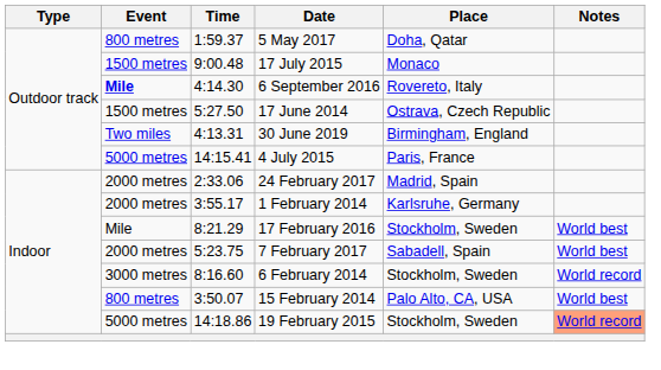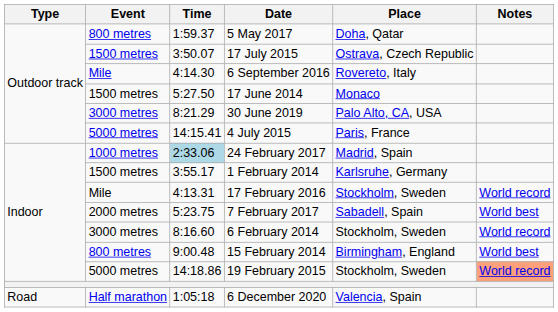17 July 2015 | Time: 9:00.48 -> 3:50.07
17 July 2015 | Place: Monaco -> Ostrava, Czech Republic
6 September 2016 | Event: bold -> normal
17 June 2014 | Place: Ostrava, Czech Republic -> Monaco
30 June 2019 | Event: Two miles -> 3000 metres
30 June 2019 | Time: 4:13.31 -> 8:21.29
30 June 2019 | Place: Birmingham, England -> Palo Alto, CA, USA
24 February 2017 | Event: 2000 metres -> 1000 metres
24 February 2017 | Time: no background -> lightblue background
1 February 2014 | Event: 2000 metres -> 1500 metres
17 February 2016 | Time: 8:21.29 -> 4:13.31
17 February 2016 | Notes: World best -> World record
15 February 2014 | Time: 3:50.07 -> 9:00.48
15 February 2014 | Place: Palo Alto, CA, USA -> Birmingham, England
+ row: Road | Half marathon | 1:05:18 | 6 December 2020 | Valencia, Spain
